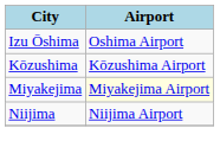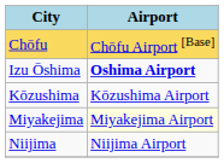+ row: Chōfu | Chōfu Airport [Base]
Izu Ōshima | Airport: normal -> bold
